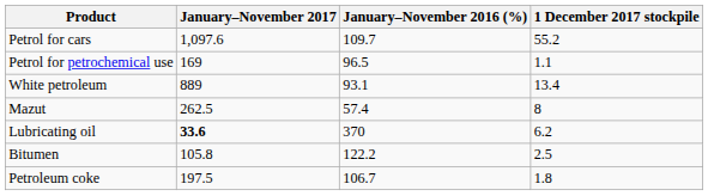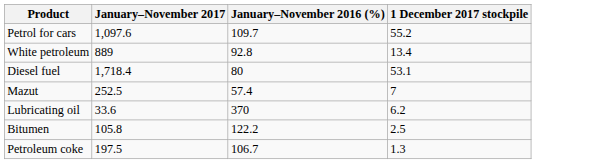- row: Petrol for petrochemical use | 169 | 96.5 | 1.1
White petroleum | January–November 2016 (%): 93.1 -> 92.8
+ row: Diesel fuel | 1,718.4 | 80 | 53.1
Mazut | January–November 2017: 262.5 -> 252.5
Mazut | 1 December 2017 stockpile: 8 -> 7
Lubricating oil | January–November 2017: bold -> normal
Petroleum coke | 1 December 2017 stockpile: 1.8 -> 1.3
